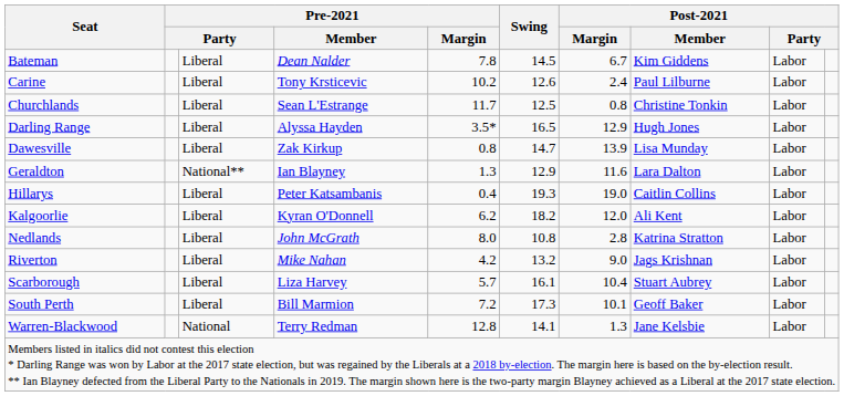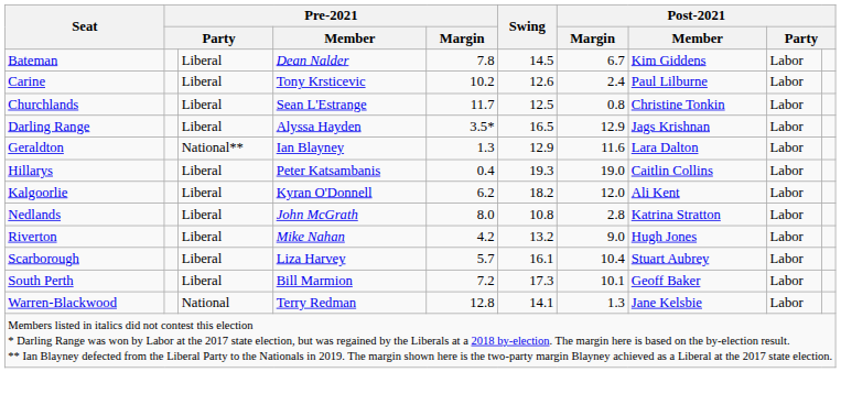Darling Range | Post-2021 / Member: Hugh Jones -> Jags Krishnan
- row: Dawesville | Liberal | Zak Kirkup | 0.8 | 14.7 | 13.9 | Lisa Munday | Labor
Riverton | Post-2021 / Member: Jags Krishnan -> Hugh Jones
